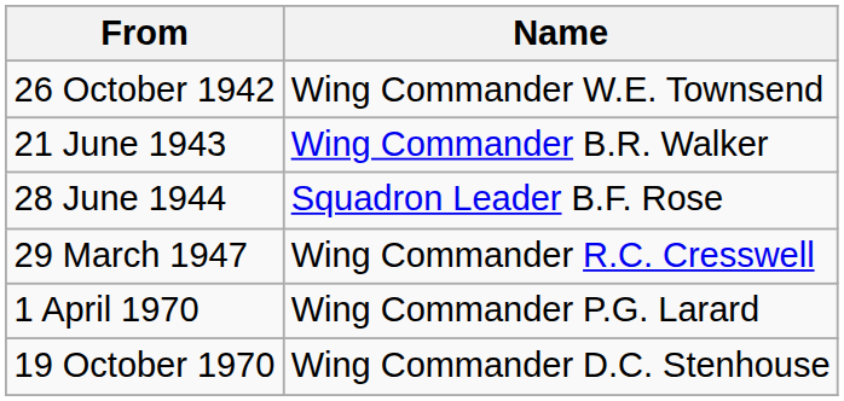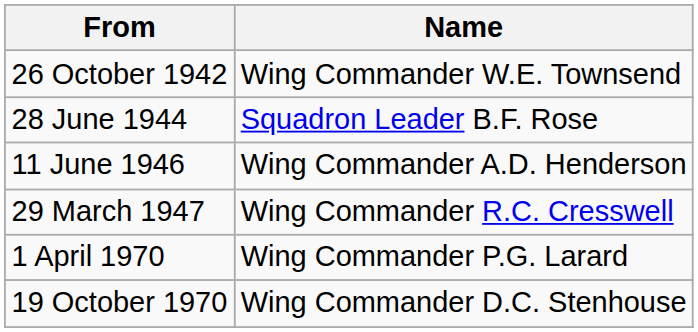- row: 21 June 1943 | Wing Commander B.R. Walker
+ row: 11 June 1946 | Wing Commander A.D. Henderson
